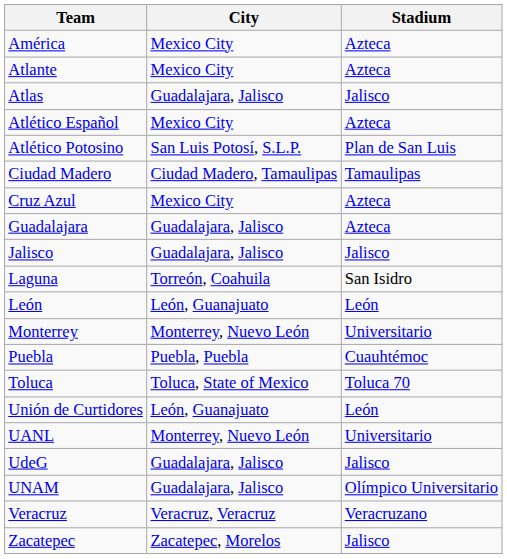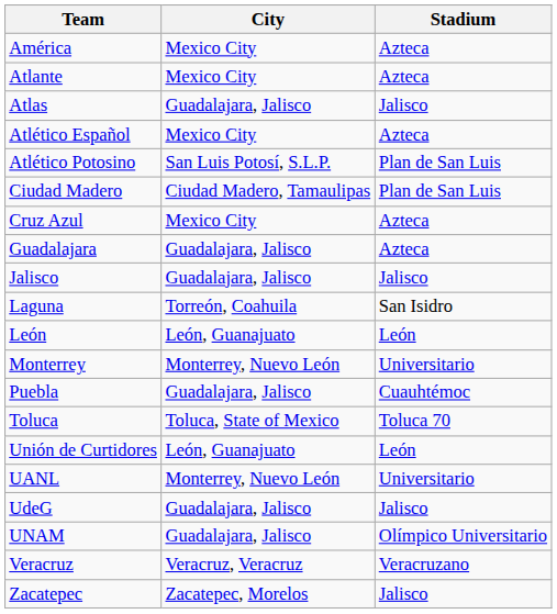Ciudad Madero | Stadium: Tamaulipas -> Plan de San Luis
Puebla | City: Puebla, Puebla -> Guadalajara, Jalisco
